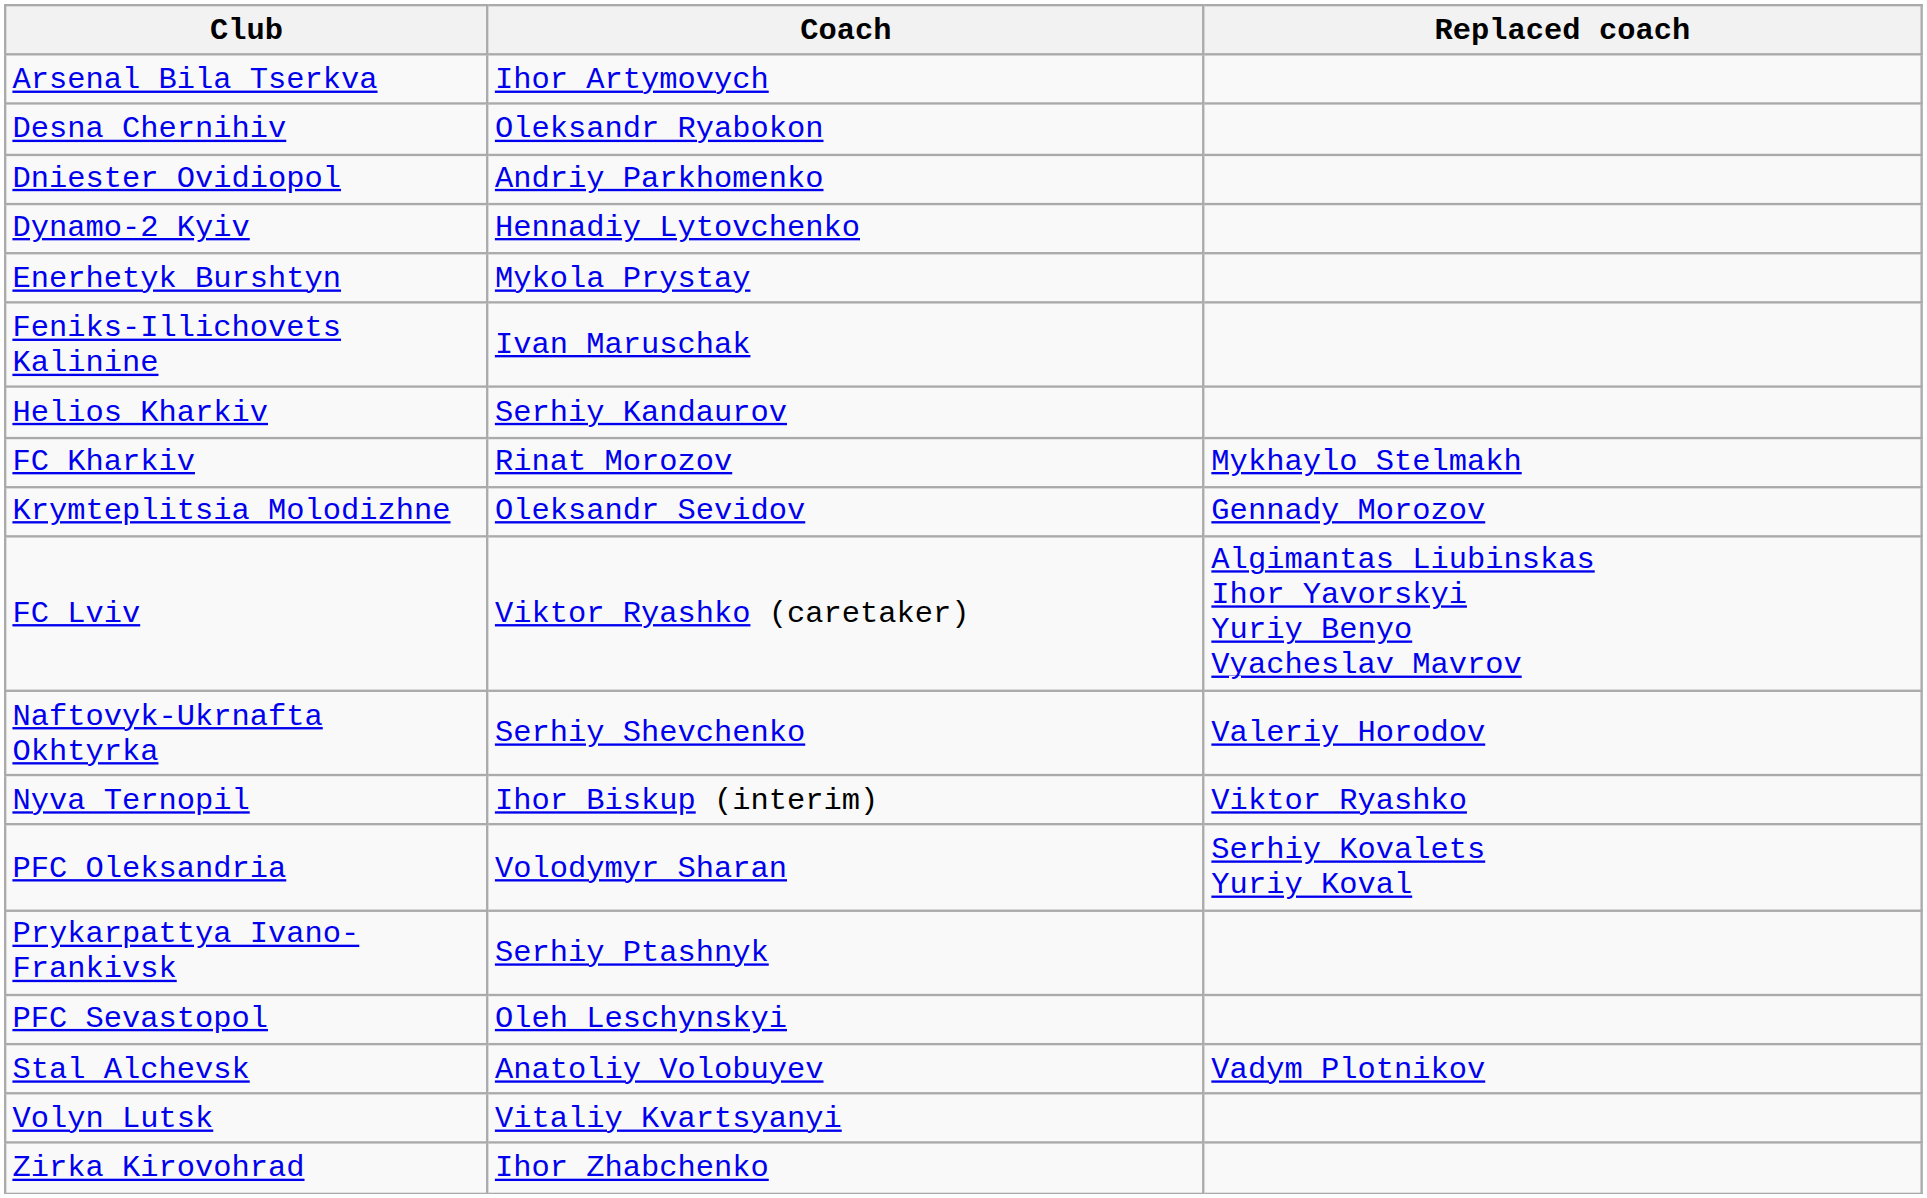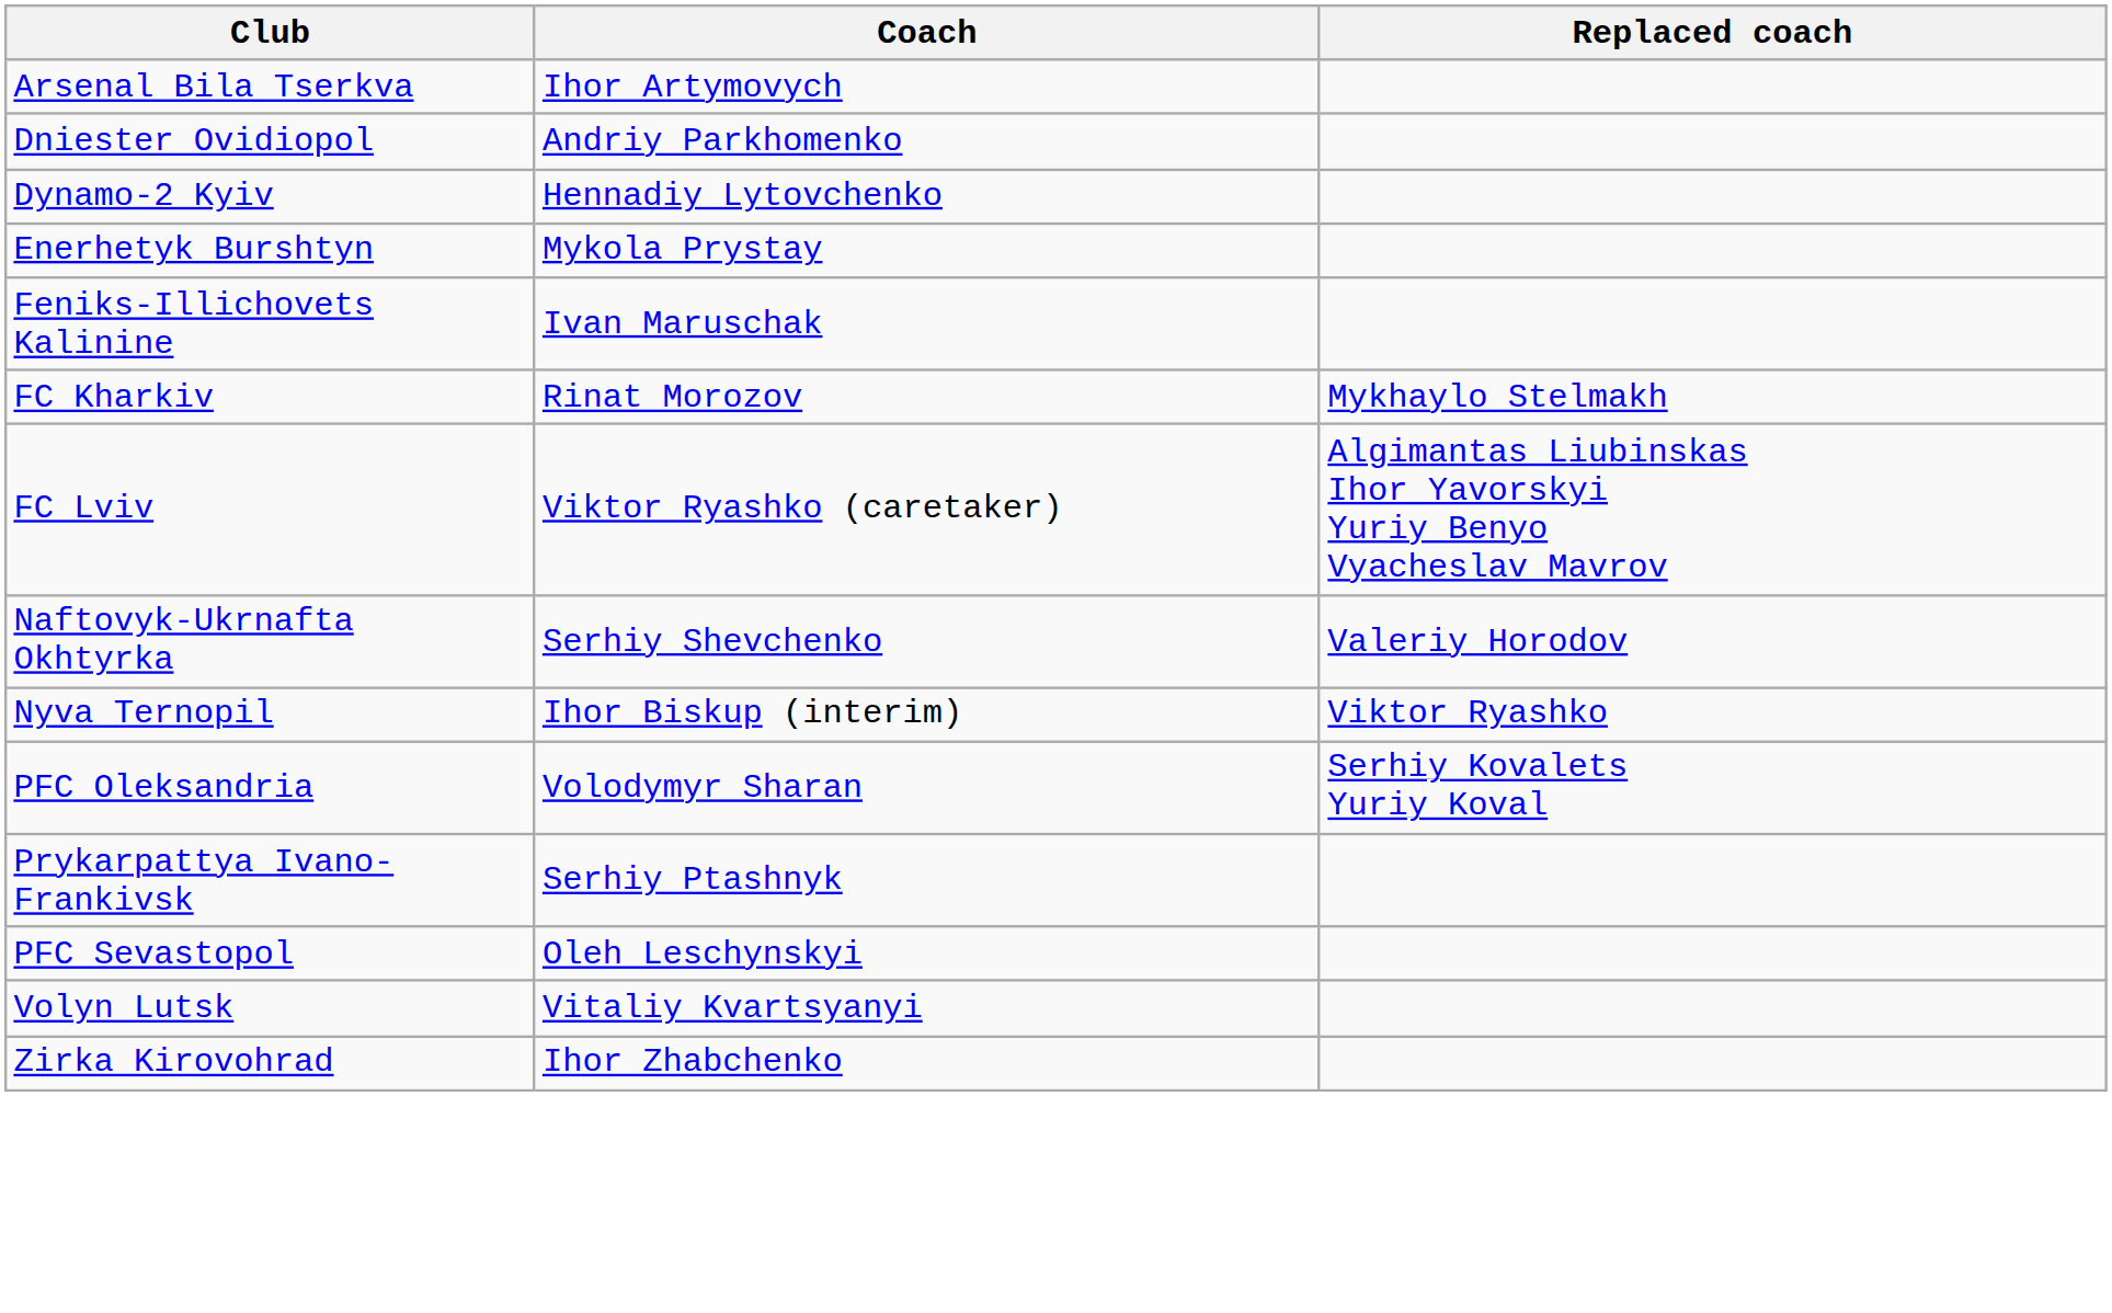- row: Desna Chernihiv | Oleksandr Ryabokon
- row: Helios Kharkiv | Serhiy Kandaurov
- row: Krymteplitsia Molodizhne | Oleksandr Sevidov | Gennady Morozov
- row: Stal Alchevsk | Anatoliy Volobuyev | Vadym Plotnikov
